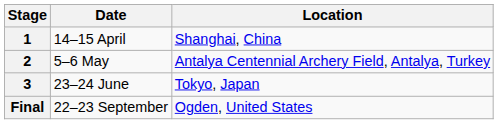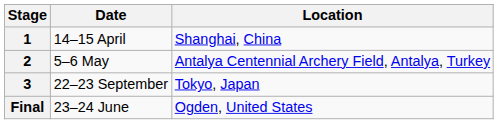3 | Date: 23–24 June -> 22–23 September
Final | Date: 22–23 September -> 23–24 June
